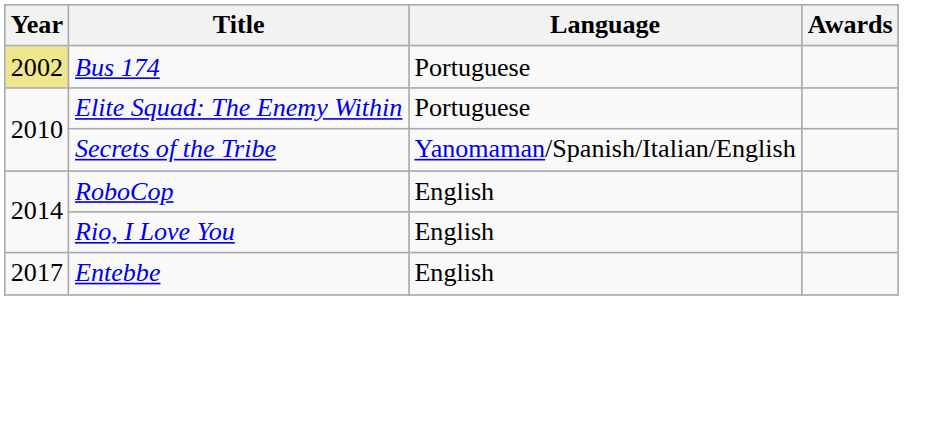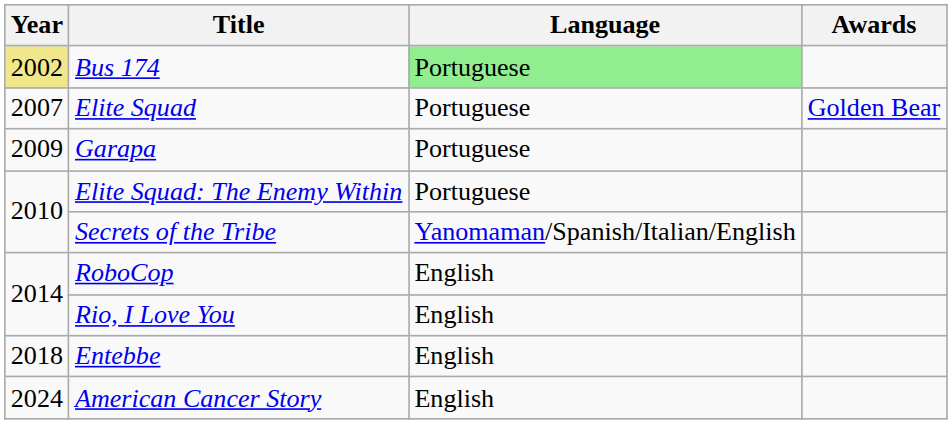Bus 174 | Language: no background -> lightgreen background
+ row: 2007 | Elite Squad | Portuguese | Golden Bear
+ row: 2009 | Garapa | Portuguese
Entebbe | Year: 2017 -> 2018
+ row: 2024 | American Cancer Story | English
